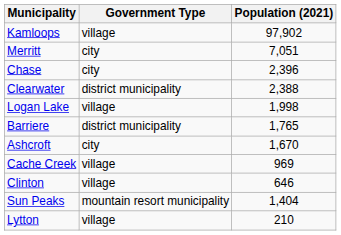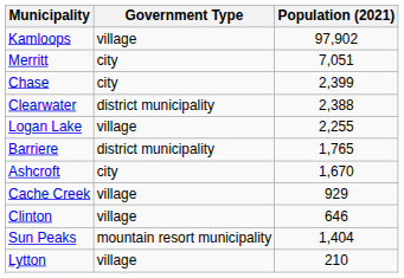Chase | Population (2021): 2,396 -> 2,399
Logan Lake | Population (2021): 1,998 -> 2,255
Cache Creek | Population (2021): 969 -> 929
